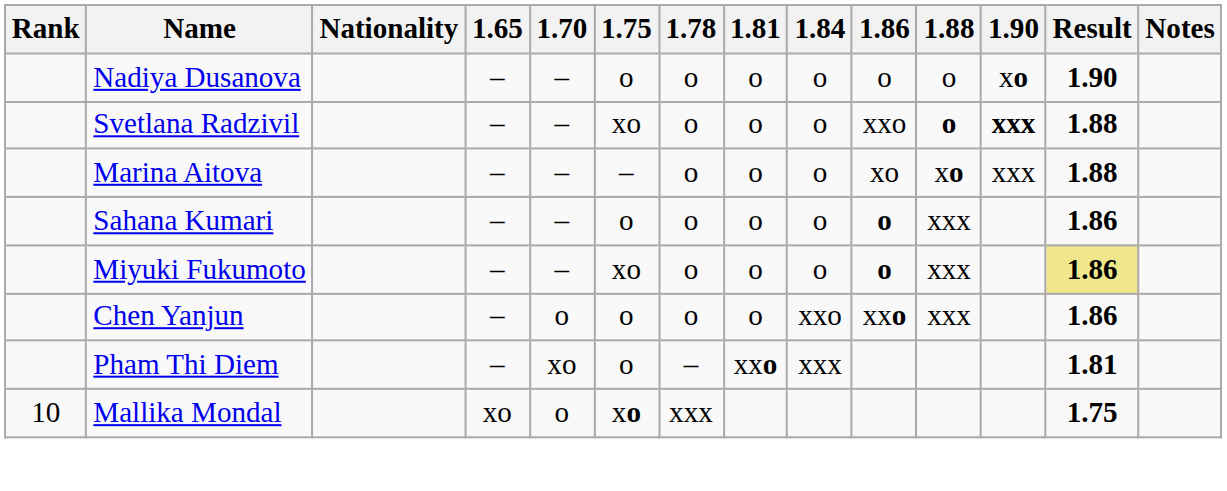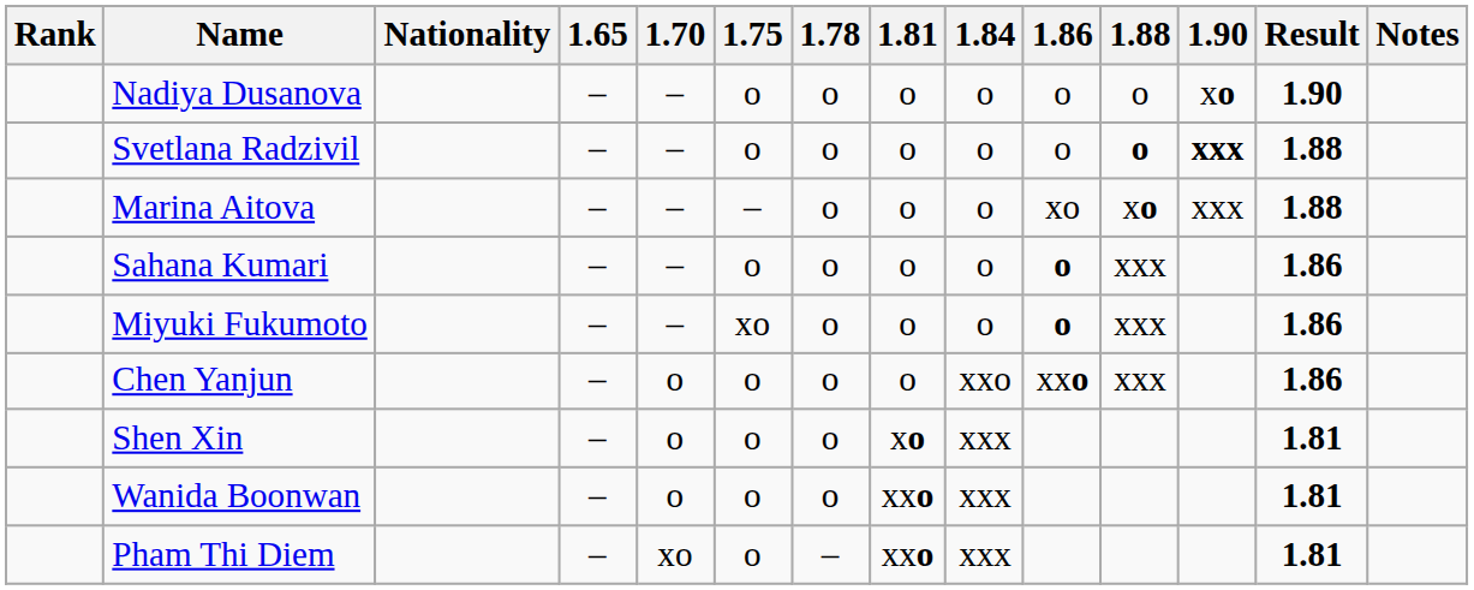Svetlana Radzivil | 1.75: xo -> o
Svetlana Radzivil | 1.86: xxo -> o
Miyuki Fukumoto | Result: khaki background -> no background
+ row: Shen Xin | – | o | o | o | xo | xxx | 1.81
+ row: Wanida Boonwan | – | o | o | o | xxo | xxx | 1.81
- row: 10 | Mallika Mondal | xo | o | xo | xxx | 1.75
